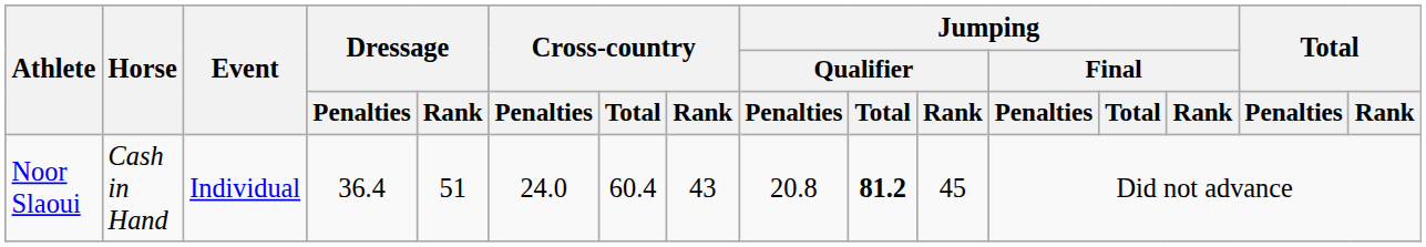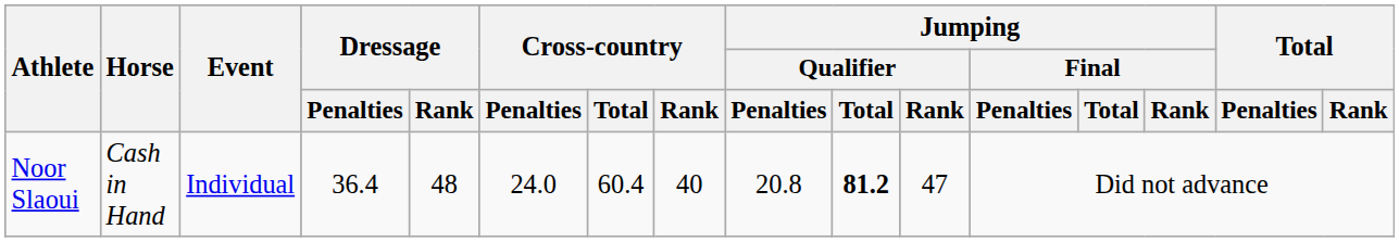Noor Slaoui | Dressage / Rank: 51 -> 48
Noor Slaoui | Cross-country / Rank: 43 -> 40
Noor Slaoui | Jumping / Qualifier / Rank: 45 -> 47
